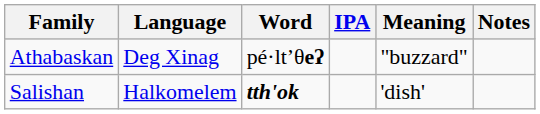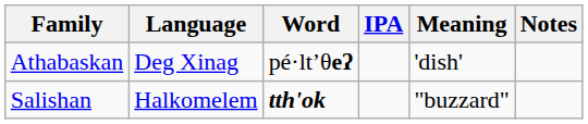Athabaskan | Meaning: "buzzard" -> 'dish'
Salishan | Meaning: 'dish' -> "buzzard"
